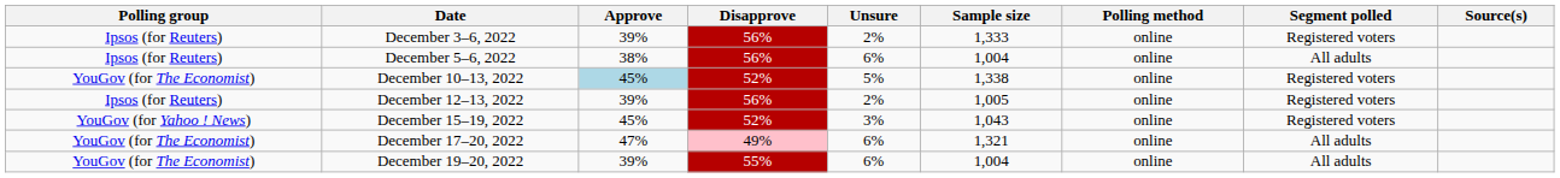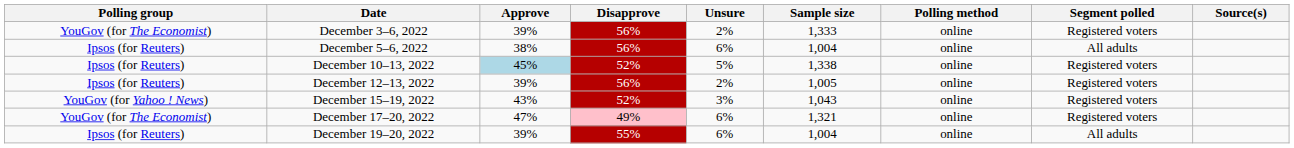December 3–6, 2022 | Polling group: Ipsos (for Reuters) -> YouGov (for The Economist)
December 10–13, 2022 | Polling group: YouGov (for The Economist) -> Ipsos (for Reuters)
December 15–19, 2022 | Approve: 45% -> 43%
December 17–20, 2022 | Segment polled: All adults -> Registered voters
December 19–20, 2022 | Polling group: YouGov (for The Economist) -> Ipsos (for Reuters)
